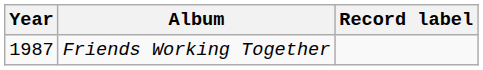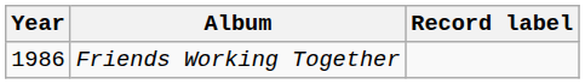Friends Working Together | Year: 1987 -> 1986
